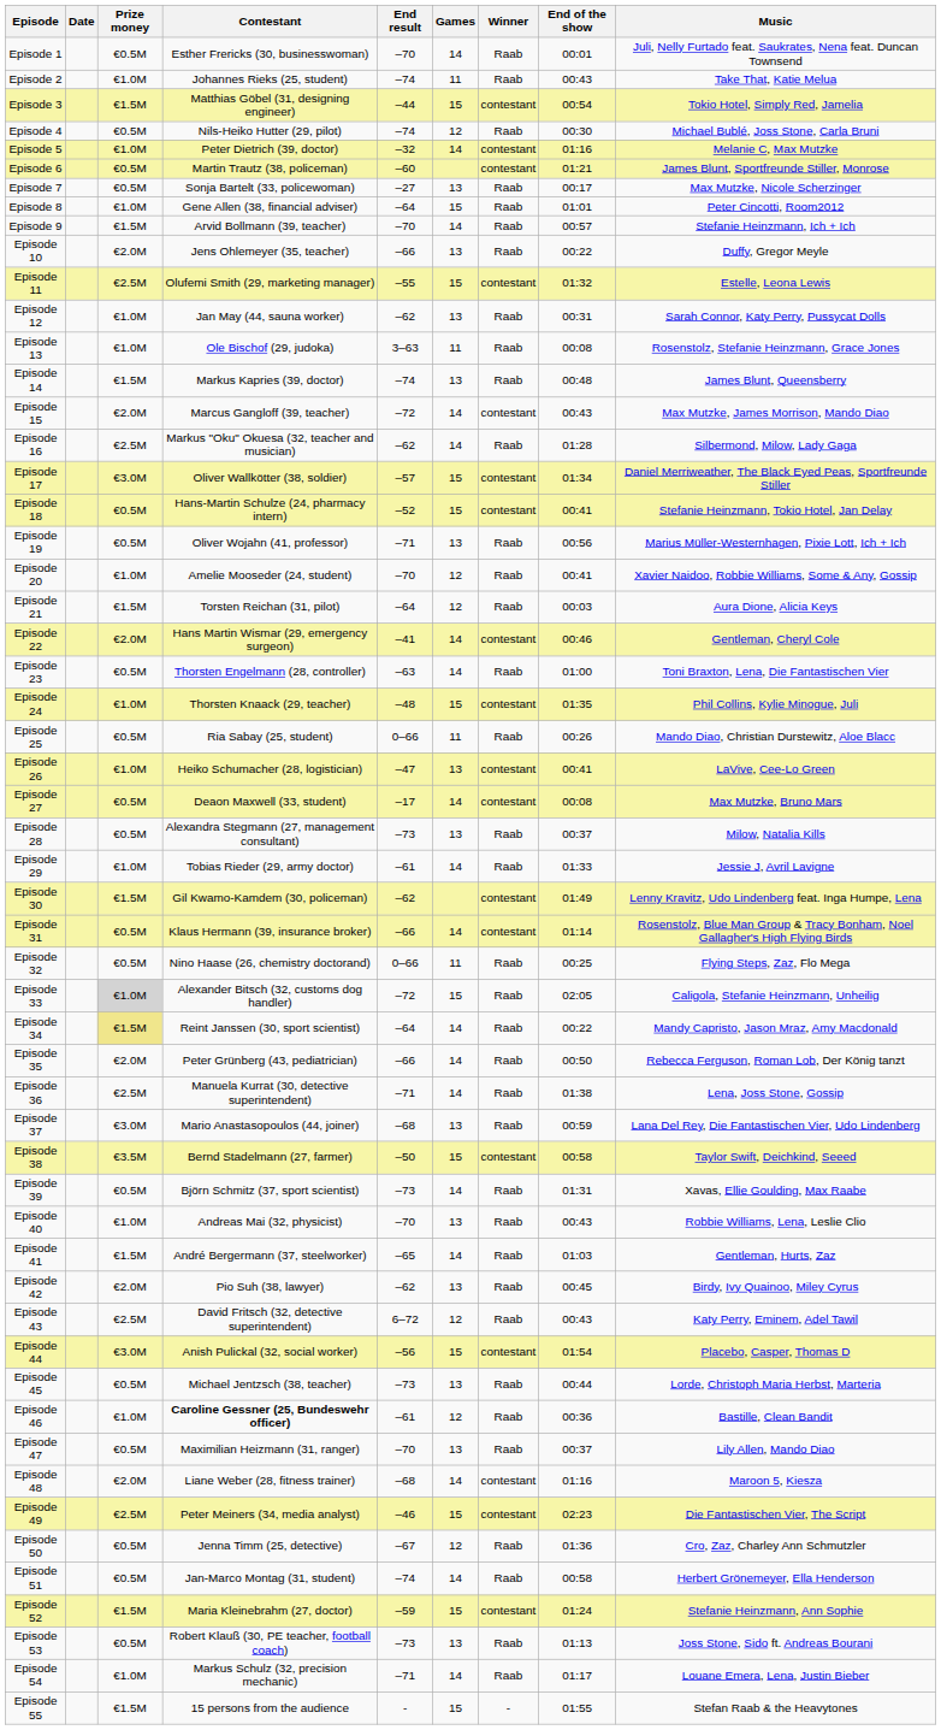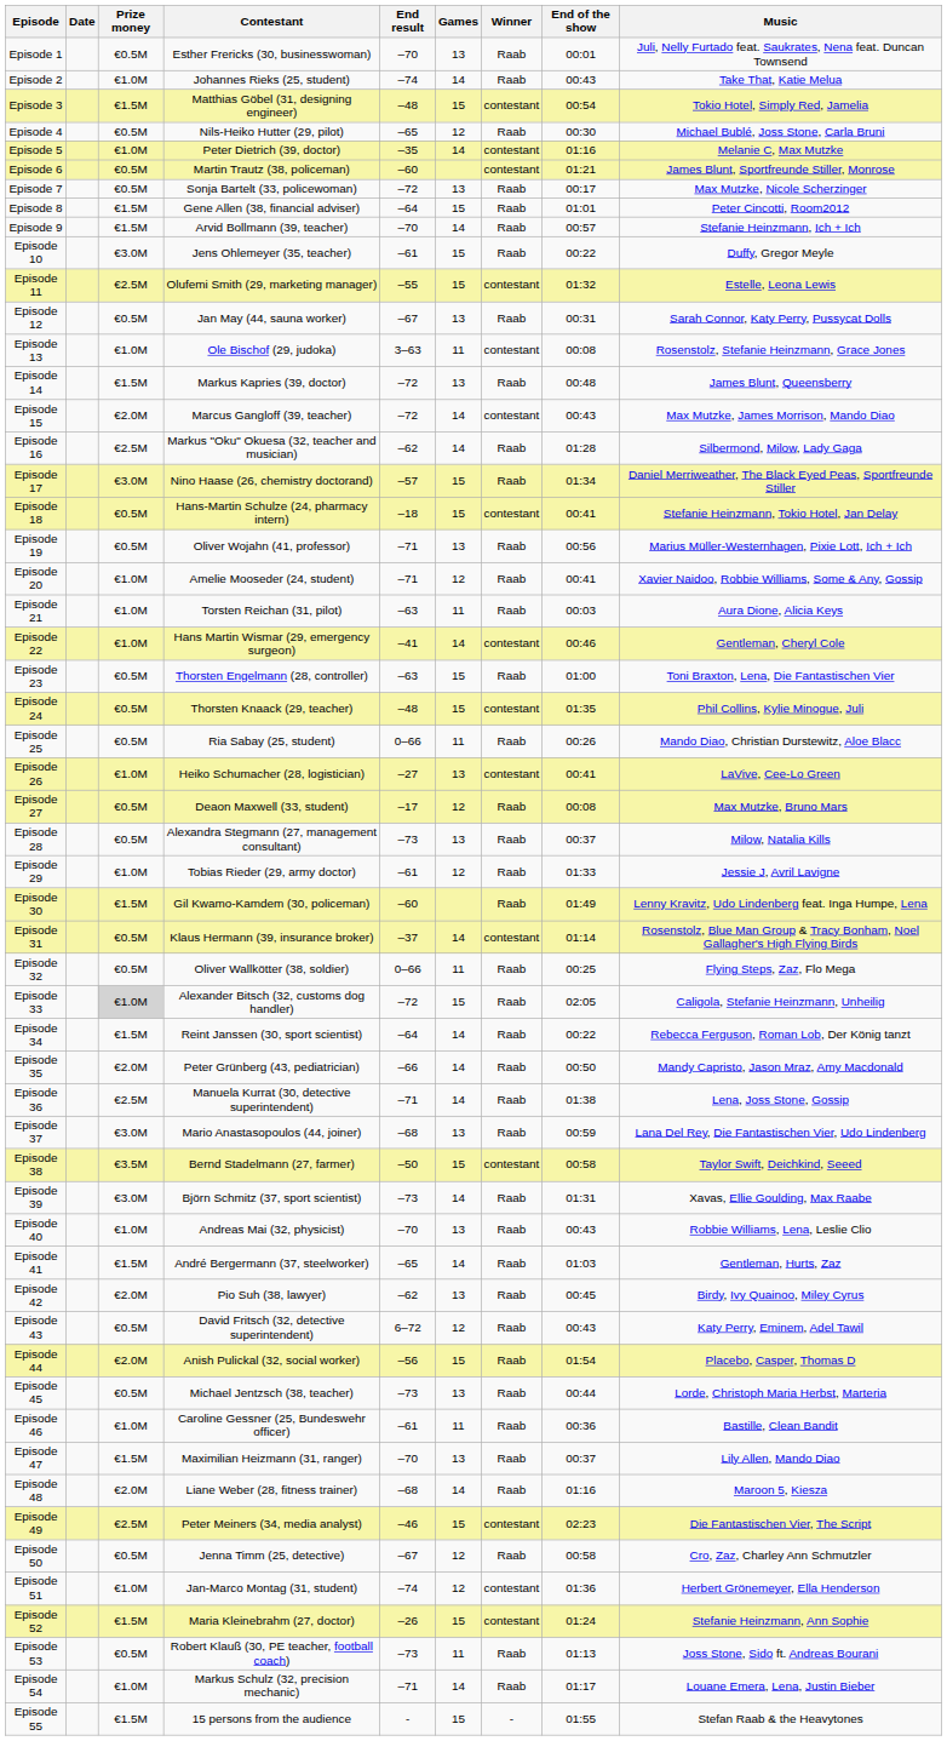Episode 1 | Games: 14 -> 13
Episode 2 | Games: 11 -> 14
Episode 3 | End result: –44 -> –48
Episode 4 | End result: –74 -> –65
Episode 5 | End result: –32 -> –35
Episode 7 | End result: –27 -> –72
Episode 8 | Prize money: €1.0M -> €1.5M
Episode 10 | Prize money: €2.0M -> €3.0M
Episode 10 | End result: –66 -> –61
Episode 10 | Games: 13 -> 15
Episode 12 | Prize money: €1.0M -> €0.5M
Episode 12 | End result: –62 -> –67
Episode 13 | Winner: Raab -> contestant
Episode 14 | End result: –74 -> –72
Episode 17 | Contestant: Oliver Wallkötter (38, soldier) -> Nino Haase (26, chemistry doctorand)
Episode 17 | Winner: contestant -> Raab
Episode 18 | End result: –52 -> –18
Episode 20 | End result: –70 -> –71
Episode 21 | Prize money: €1.5M -> €1.0M
Episode 21 | End result: –64 -> –63
Episode 21 | Games: 12 -> 11
Episode 22 | Prize money: €2.0M -> €1.0M
Episode 23 | Games: 14 -> 15
Episode 24 | Prize money: €1.0M -> €0.5M
Episode 26 | End result: –47 -> –27
Episode 27 | Games: 14 -> 12
Episode 27 | Winner: contestant -> Raab
Episode 29 | Games: 14 -> 12
Episode 30 | End result: –62 -> –60
Episode 30 | Winner: contestant -> Raab
Episode 31 | End result: –66 -> –37
Episode 32 | Contestant: Nino Haase (26, chemistry doctorand) -> Oliver Wallkötter (38, soldier)
Episode 34 | Prize money: khaki background -> no background
Episode 34 | Music: Mandy Capristo, Jason Mraz, Amy Macdonald -> Rebecca Ferguson, Roman Lob, Der König tanzt
Episode 35 | Music: Rebecca Ferguson, Roman Lob, Der König tanzt -> Mandy Capristo, Jason Mraz, Amy Macdonald
Episode 39 | Prize money: €0.5M -> €3.0M
Episode 43 | Prize money: €2.5M -> €0.5M
Episode 44 | Prize money: €3.0M -> €2.0M
Episode 44 | Winner: contestant -> Raab
Episode 46 | Contestant: bold -> normal
Episode 46 | Games: 12 -> 11
Episode 47 | Prize money: €0.5M -> €1.5M
Episode 48 | Winner: contestant -> Raab
Episode 50 | End of the show: 01:36 -> 00:58
Episode 51 | Prize money: €0.5M -> €1.0M
Episode 51 | Games: 14 -> 12
Episode 51 | Winner: Raab -> contestant
Episode 51 | End of the show: 00:58 -> 01:36
Episode 52 | End result: –59 -> –26
Episode 53 | Games: 13 -> 11
